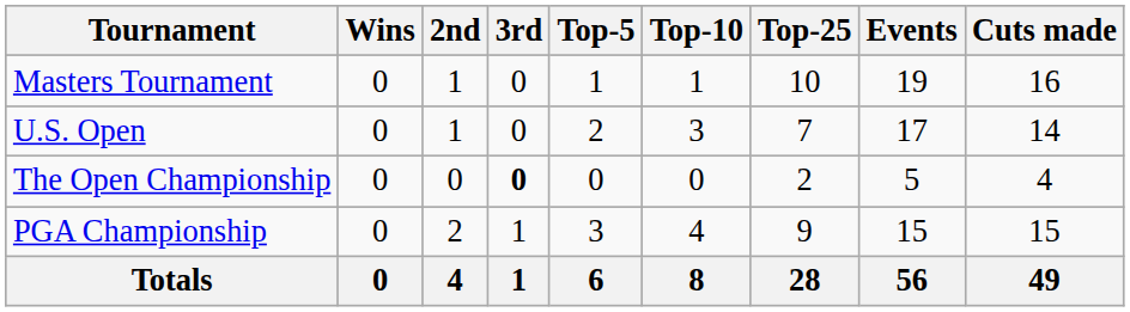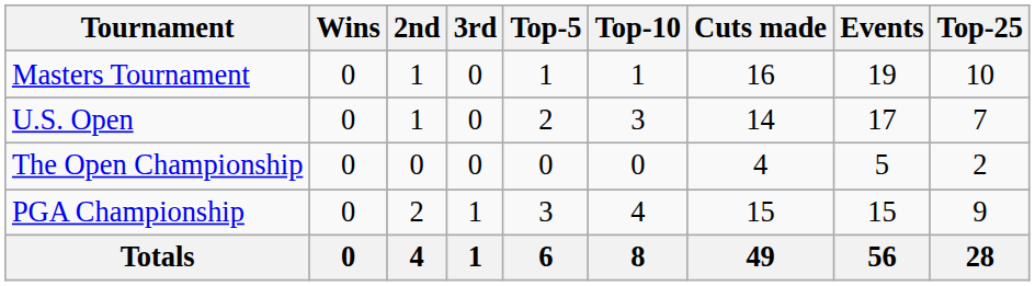columns swapped: Top-25 <-> Cuts made
The Open Championship | 3rd: bold -> normal
